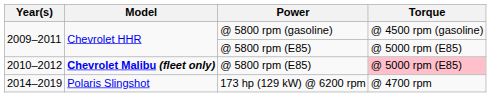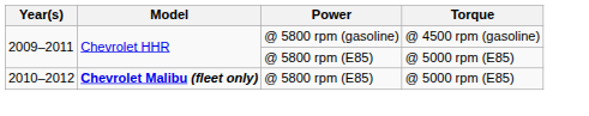2010–2012 | Torque: pink background -> no background
- row: 2014–2019 | Polaris Slingshot | 173 hp (129 kW) @ 6200 rpm | @ 4700 rpm
